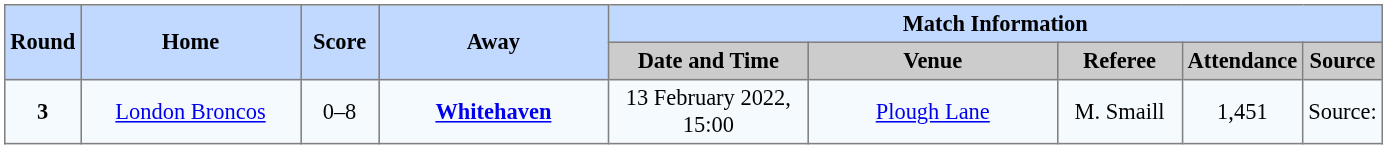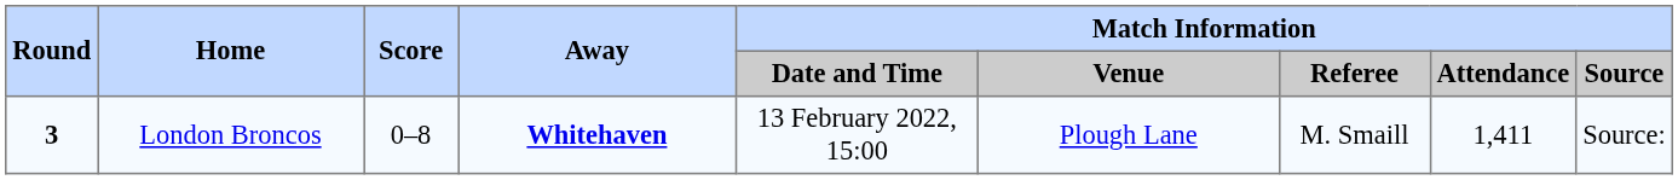London Broncos | Match Information / Attendance: 1,451 -> 1,411
